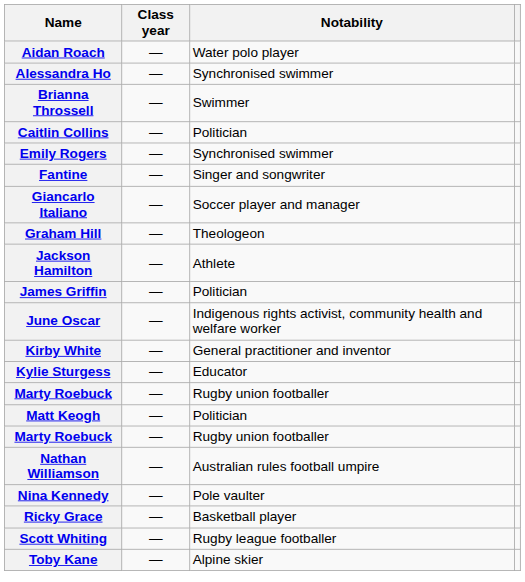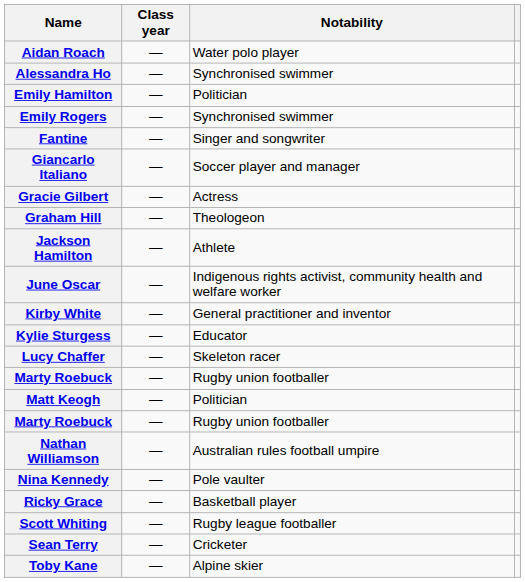- row: Brianna Throssell | — | Swimmer
- row: Caitlin Collins | — | Politician
+ row: Emily Hamilton | — | Politician
+ row: Gracie Gilbert | — | Actress
- row: James Griffin | — | Politician
+ row: Lucy Chaffer | — | Skeleton racer
+ row: Sean Terry | — | Cricketer
